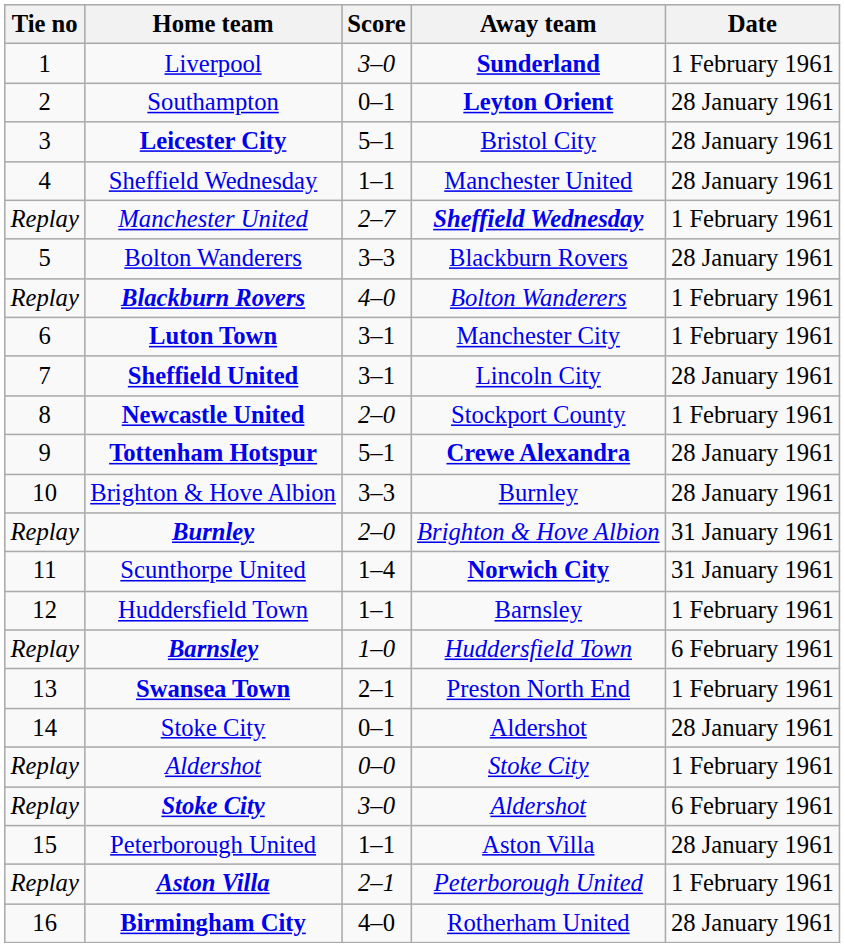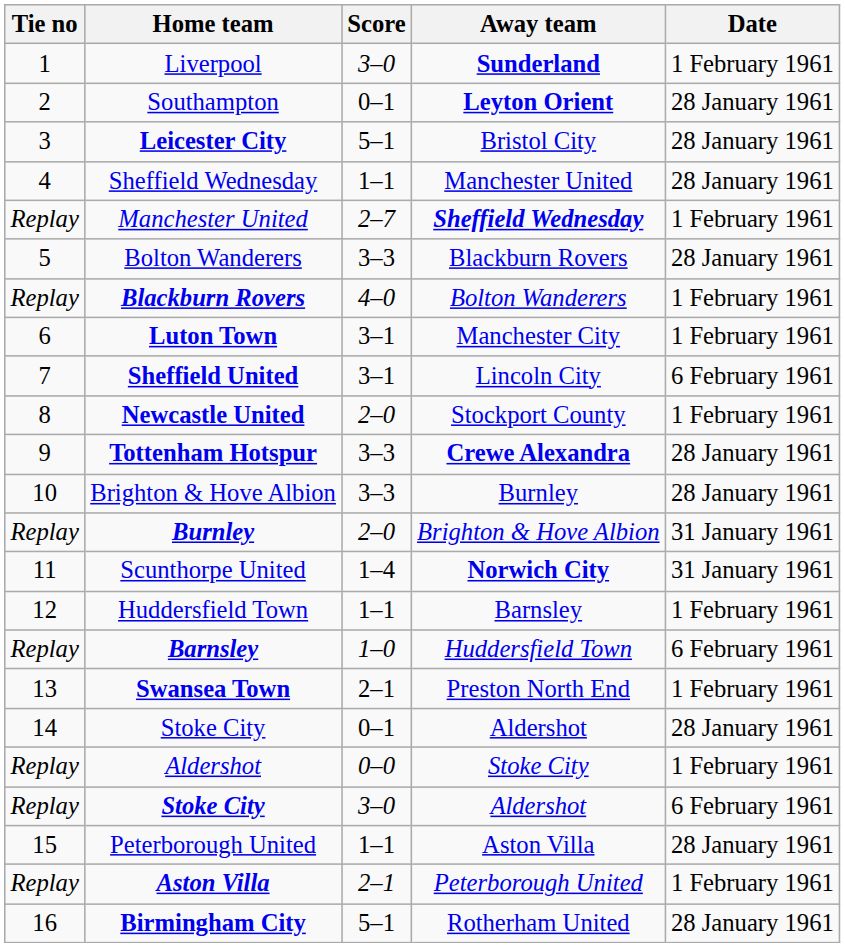Sheffield United | Date: 28 January 1961 -> 6 February 1961
Tottenham Hotspur | Score: 5–1 -> 3–3
Birmingham City | Score: 4–0 -> 5–1
